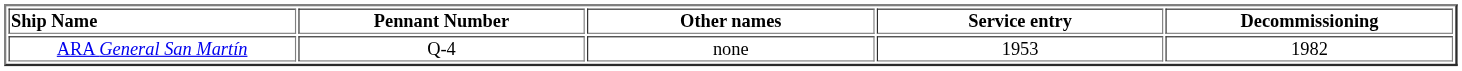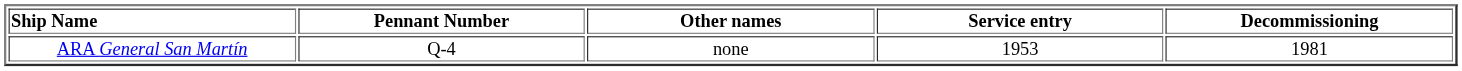ARA General San Martín | Decommissioning: 1982 -> 1981
